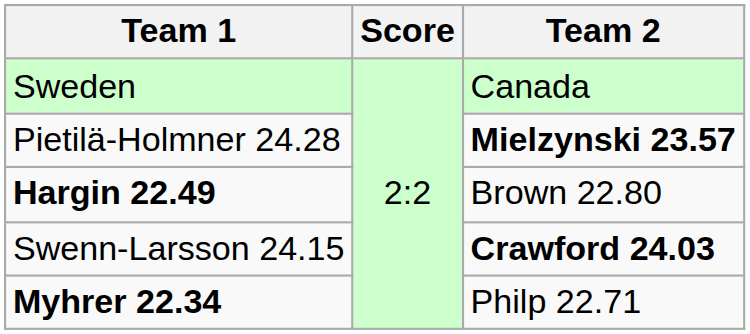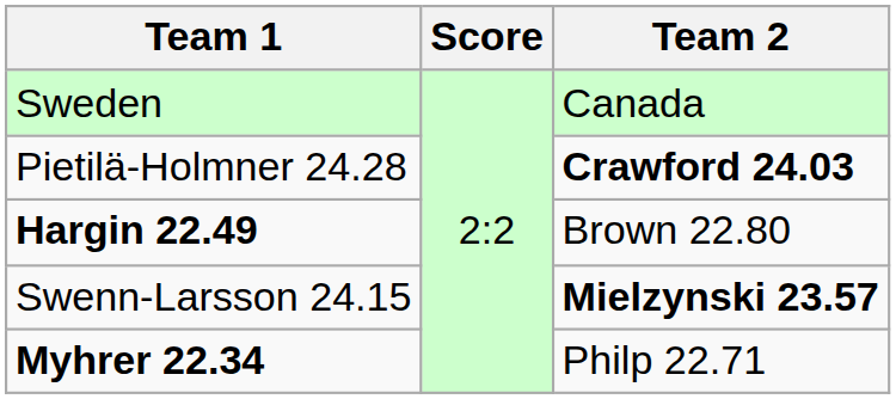Pietilä-Holmner 24.28 | Team 2: Mielzynski 23.57 -> Crawford 24.03
Swenn-Larsson 24.15 | Team 2: Crawford 24.03 -> Mielzynski 23.57
